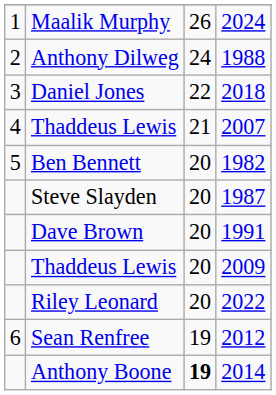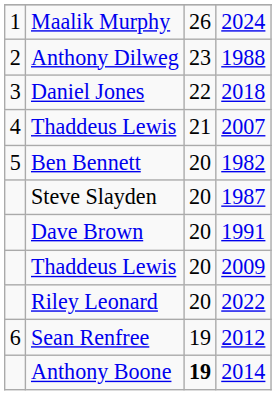Anthony Dilweg | column 3: 24 -> 23
